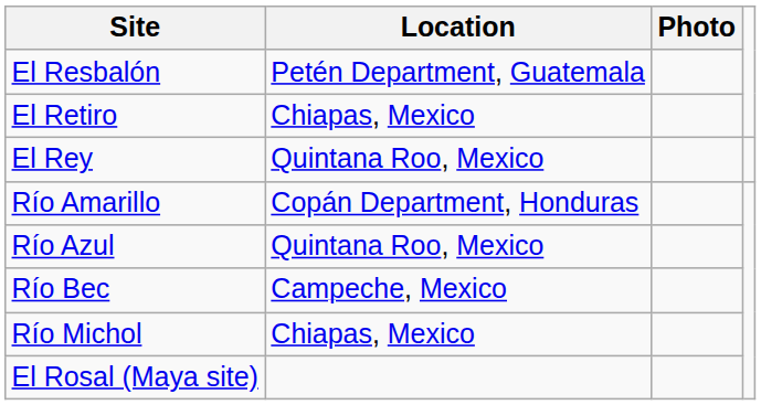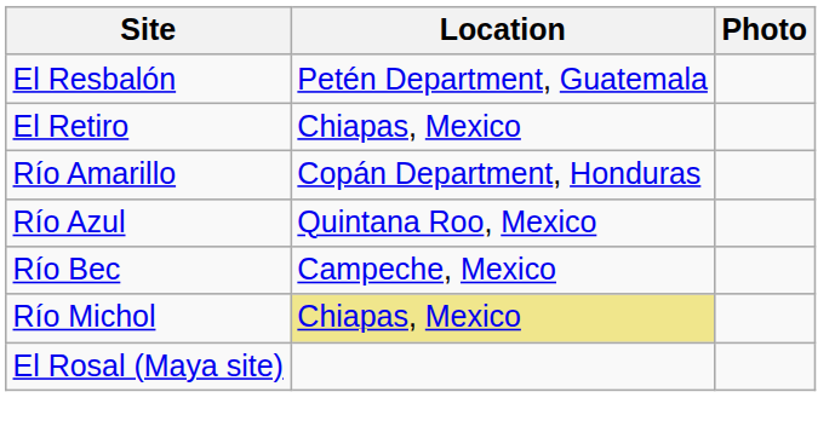- row: El Rey | Quintana Roo, Mexico
Río Michol | Location: no background -> khaki background
